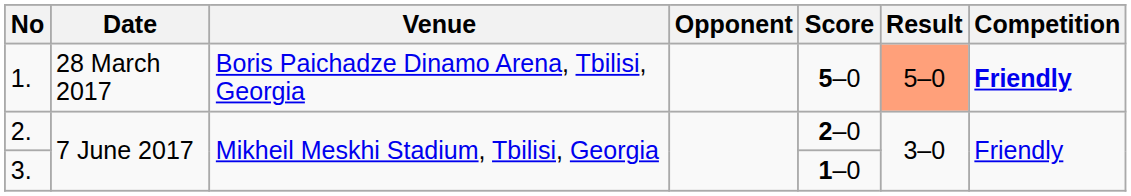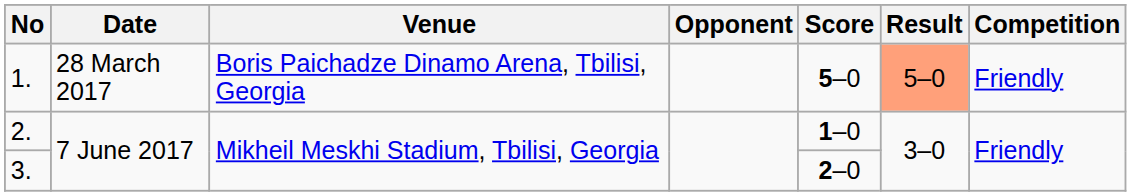1. | Competition: bold -> normal
2. | Score: 2–0 -> 1–0
3. | Score: 1–0 -> 2–0
